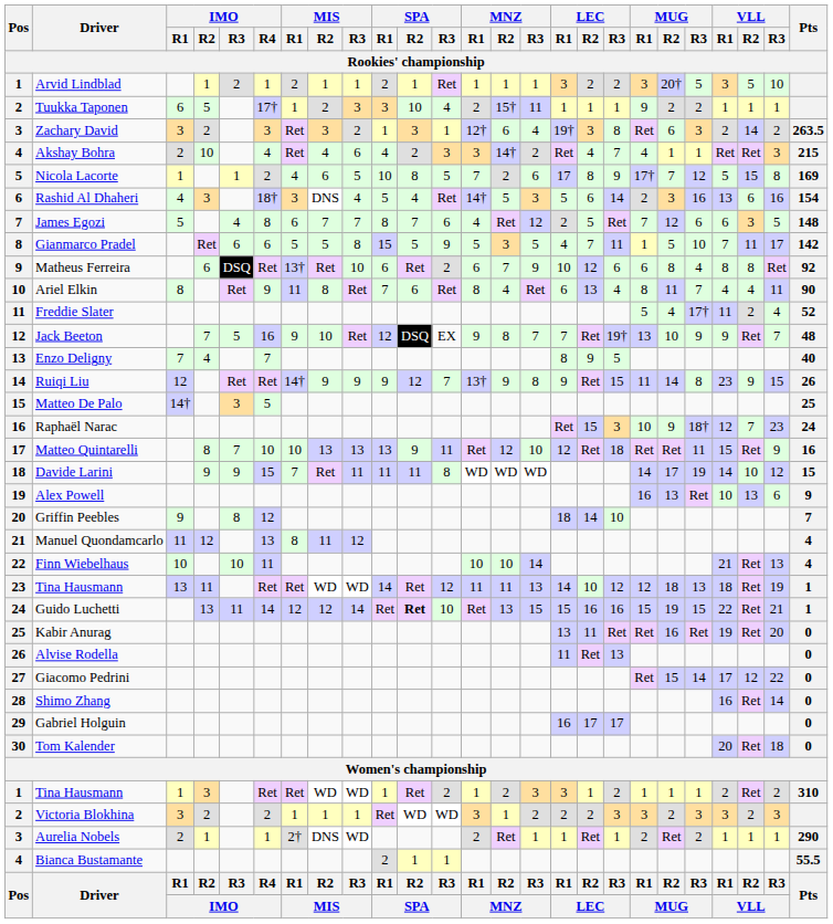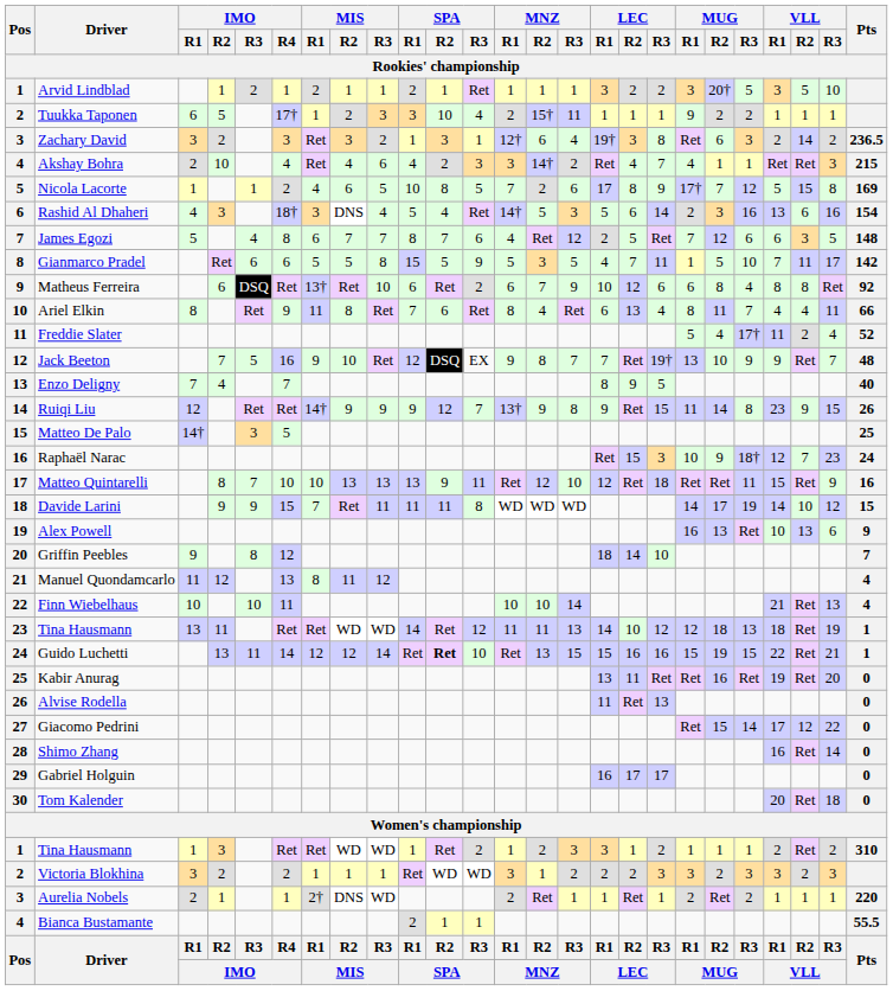Zachary David | Pts: 263.5 -> 236.5
Ariel Elkin | Pts: 90 -> 66
Aurelia Nobels | Pts: 290 -> 220
